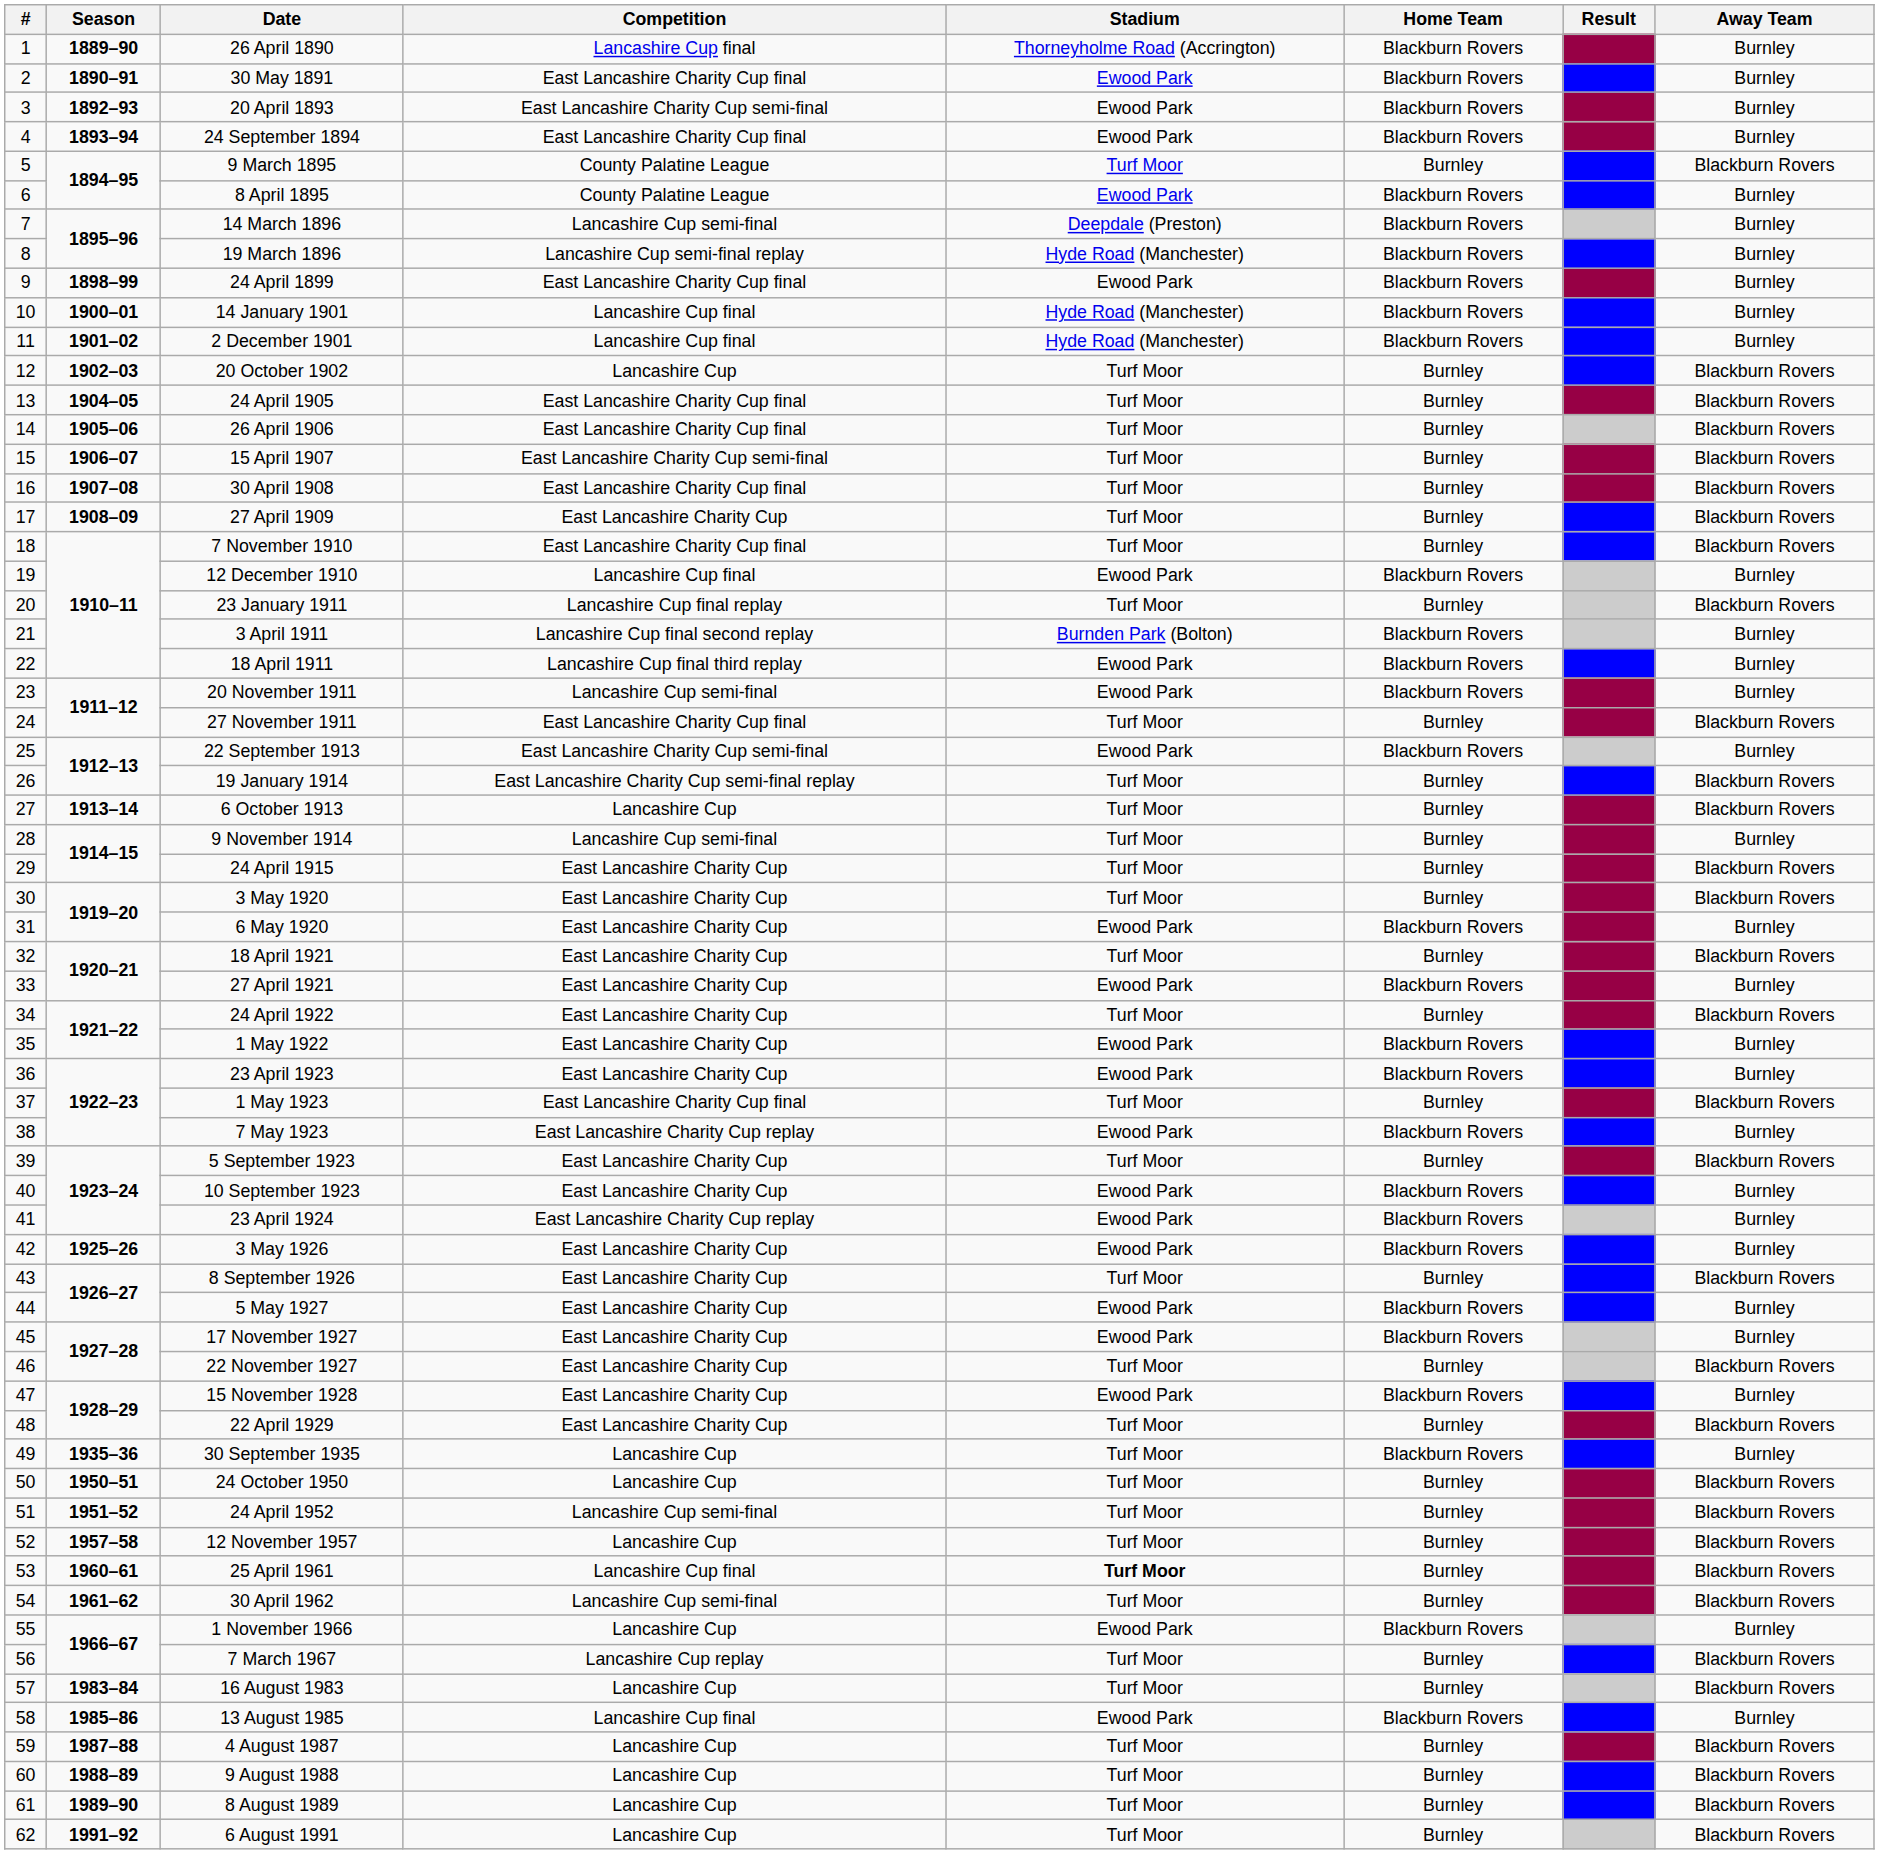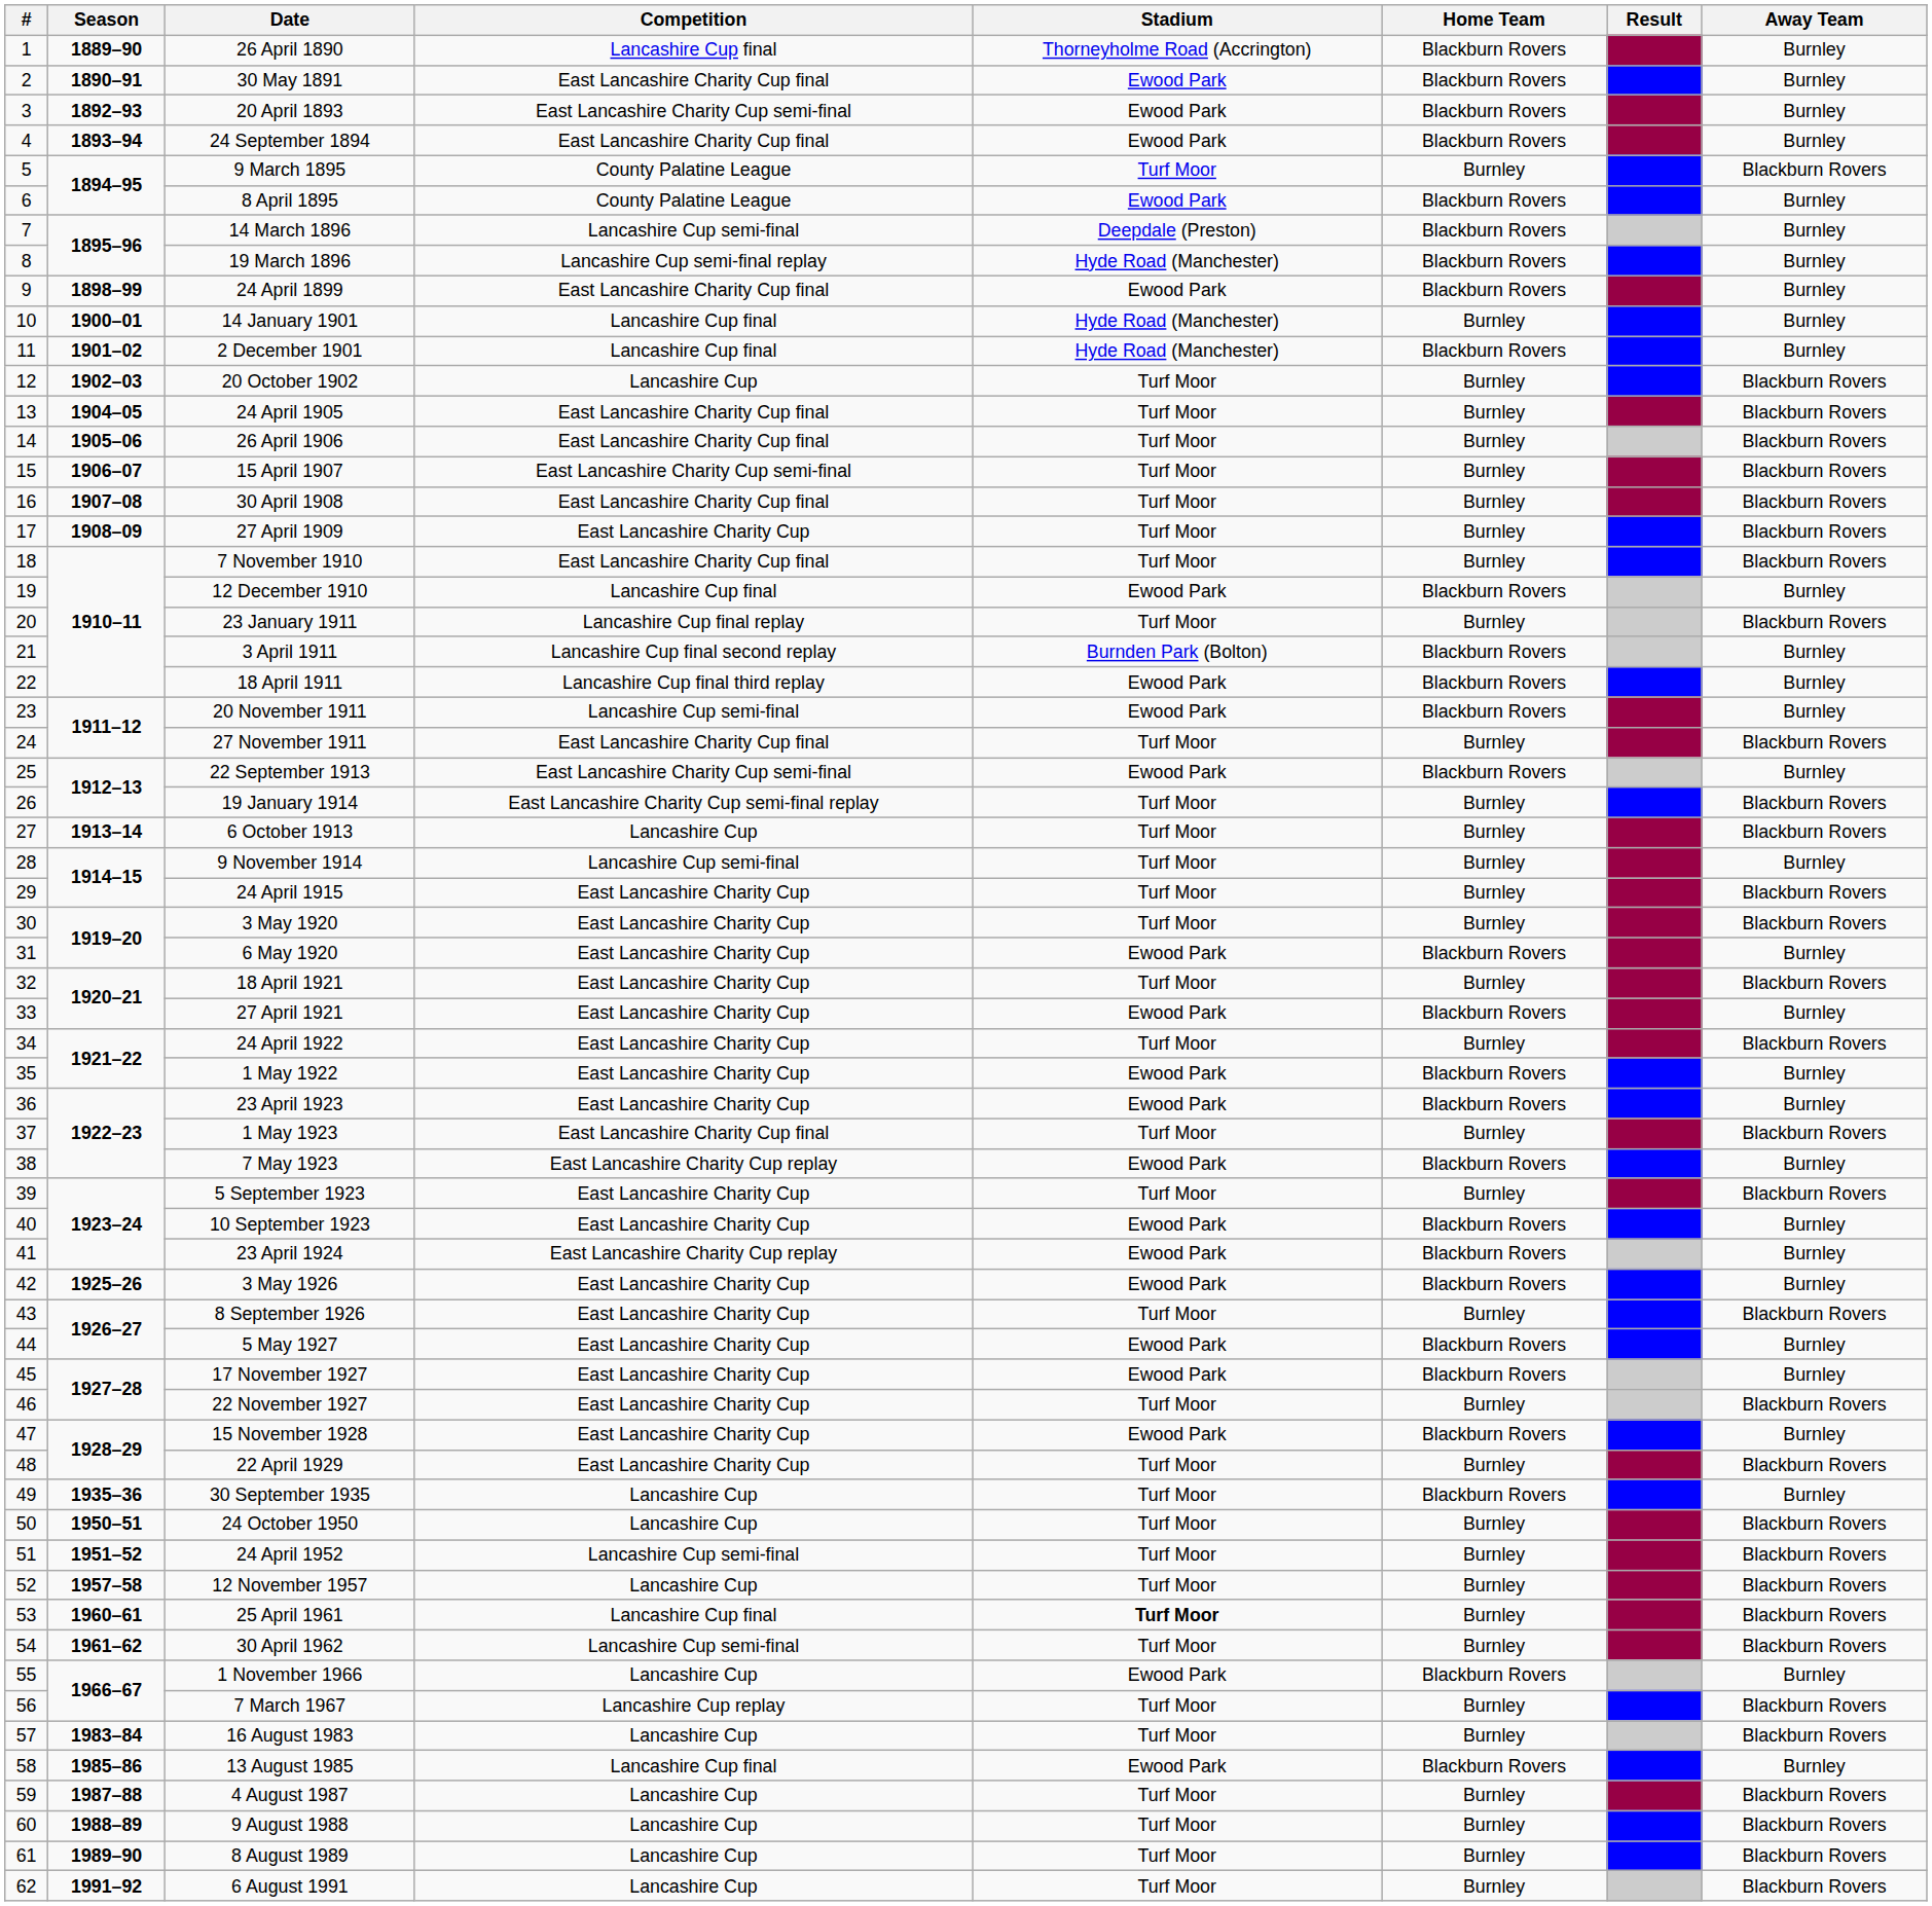14 January 1901 | Home Team: Blackburn Rovers -> Burnley
